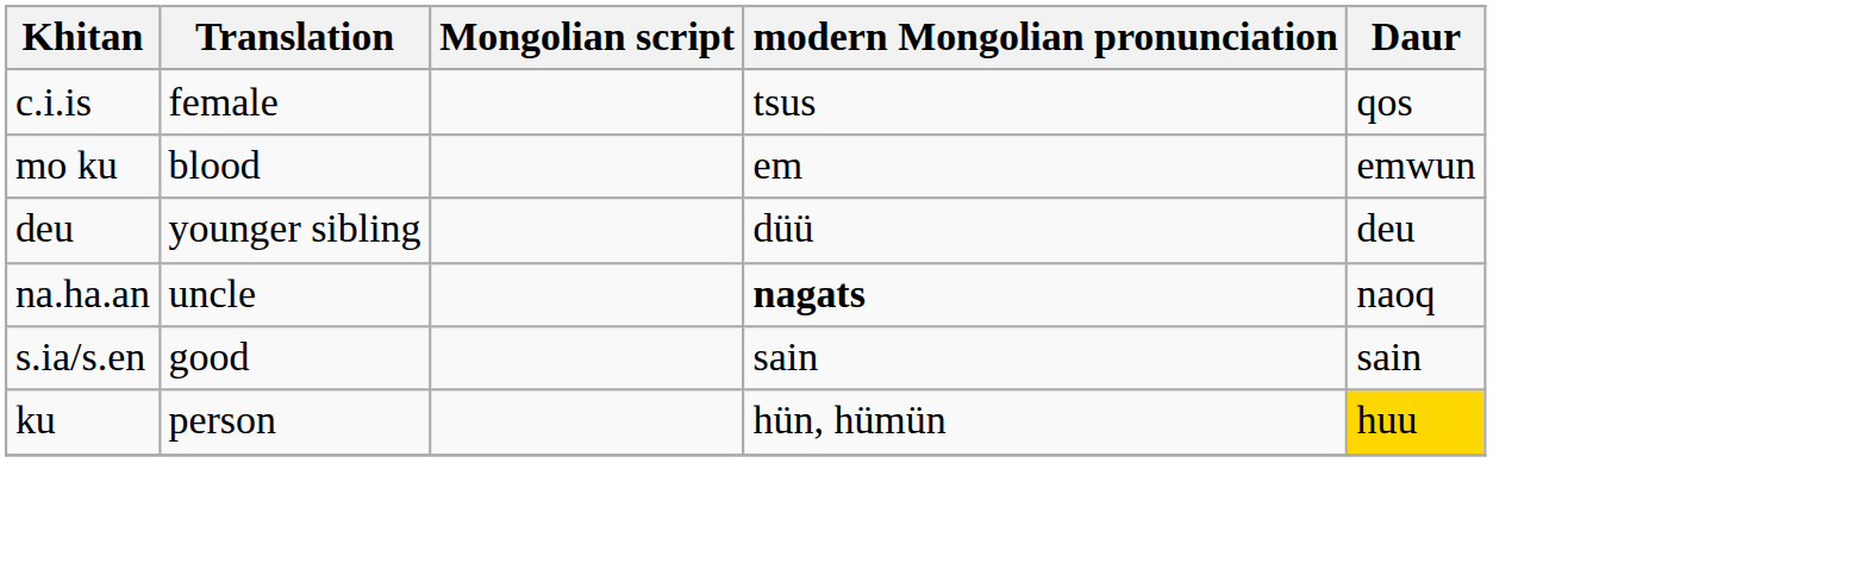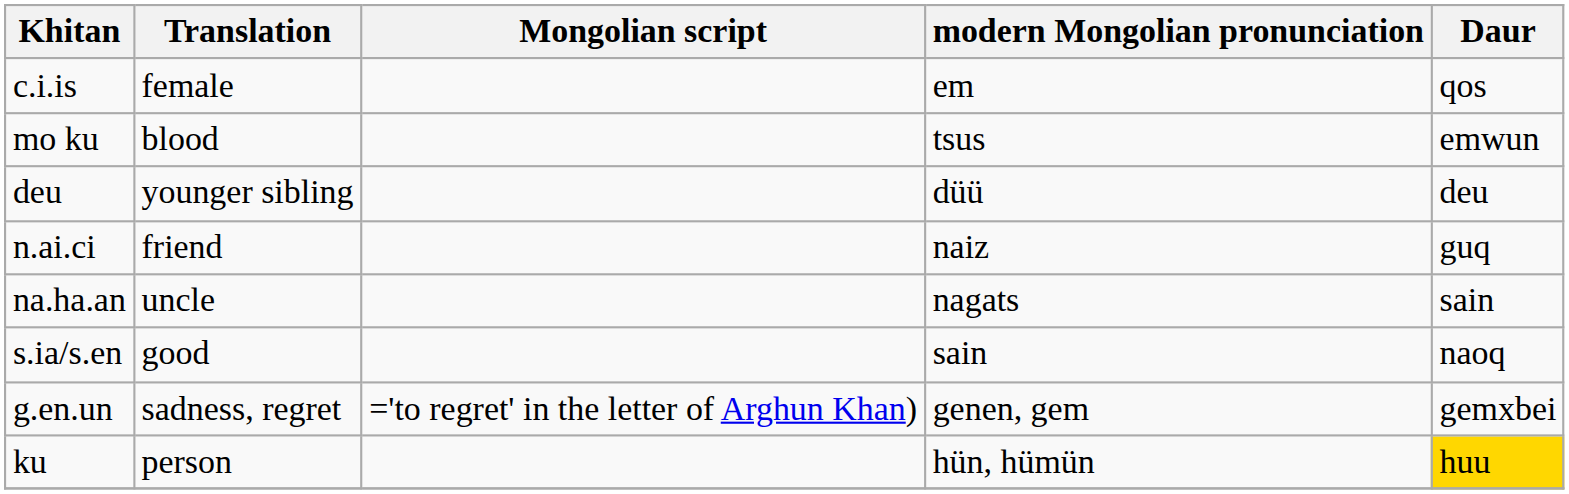c.i.is | modern Mongolian pronunciation: tsus -> em
mo ku | modern Mongolian pronunciation: em -> tsus
+ row: n.ai.ci | friend | naiz | guq
na.ha.an | modern Mongolian pronunciation: bold -> normal
na.ha.an | Daur: naoq -> sain
s.ia/s.en | Daur: sain -> naoq
+ row: g.en.un | sadness, regret | ='to regret' in the letter of Arghun Khan) | genen, gem | gemxbei
